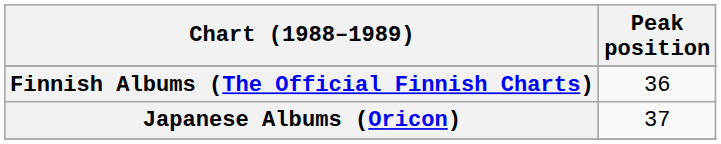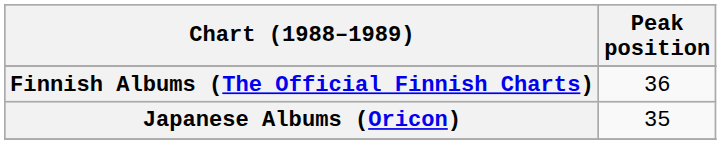Japanese Albums (Oricon) | Peak position: 37 -> 35
